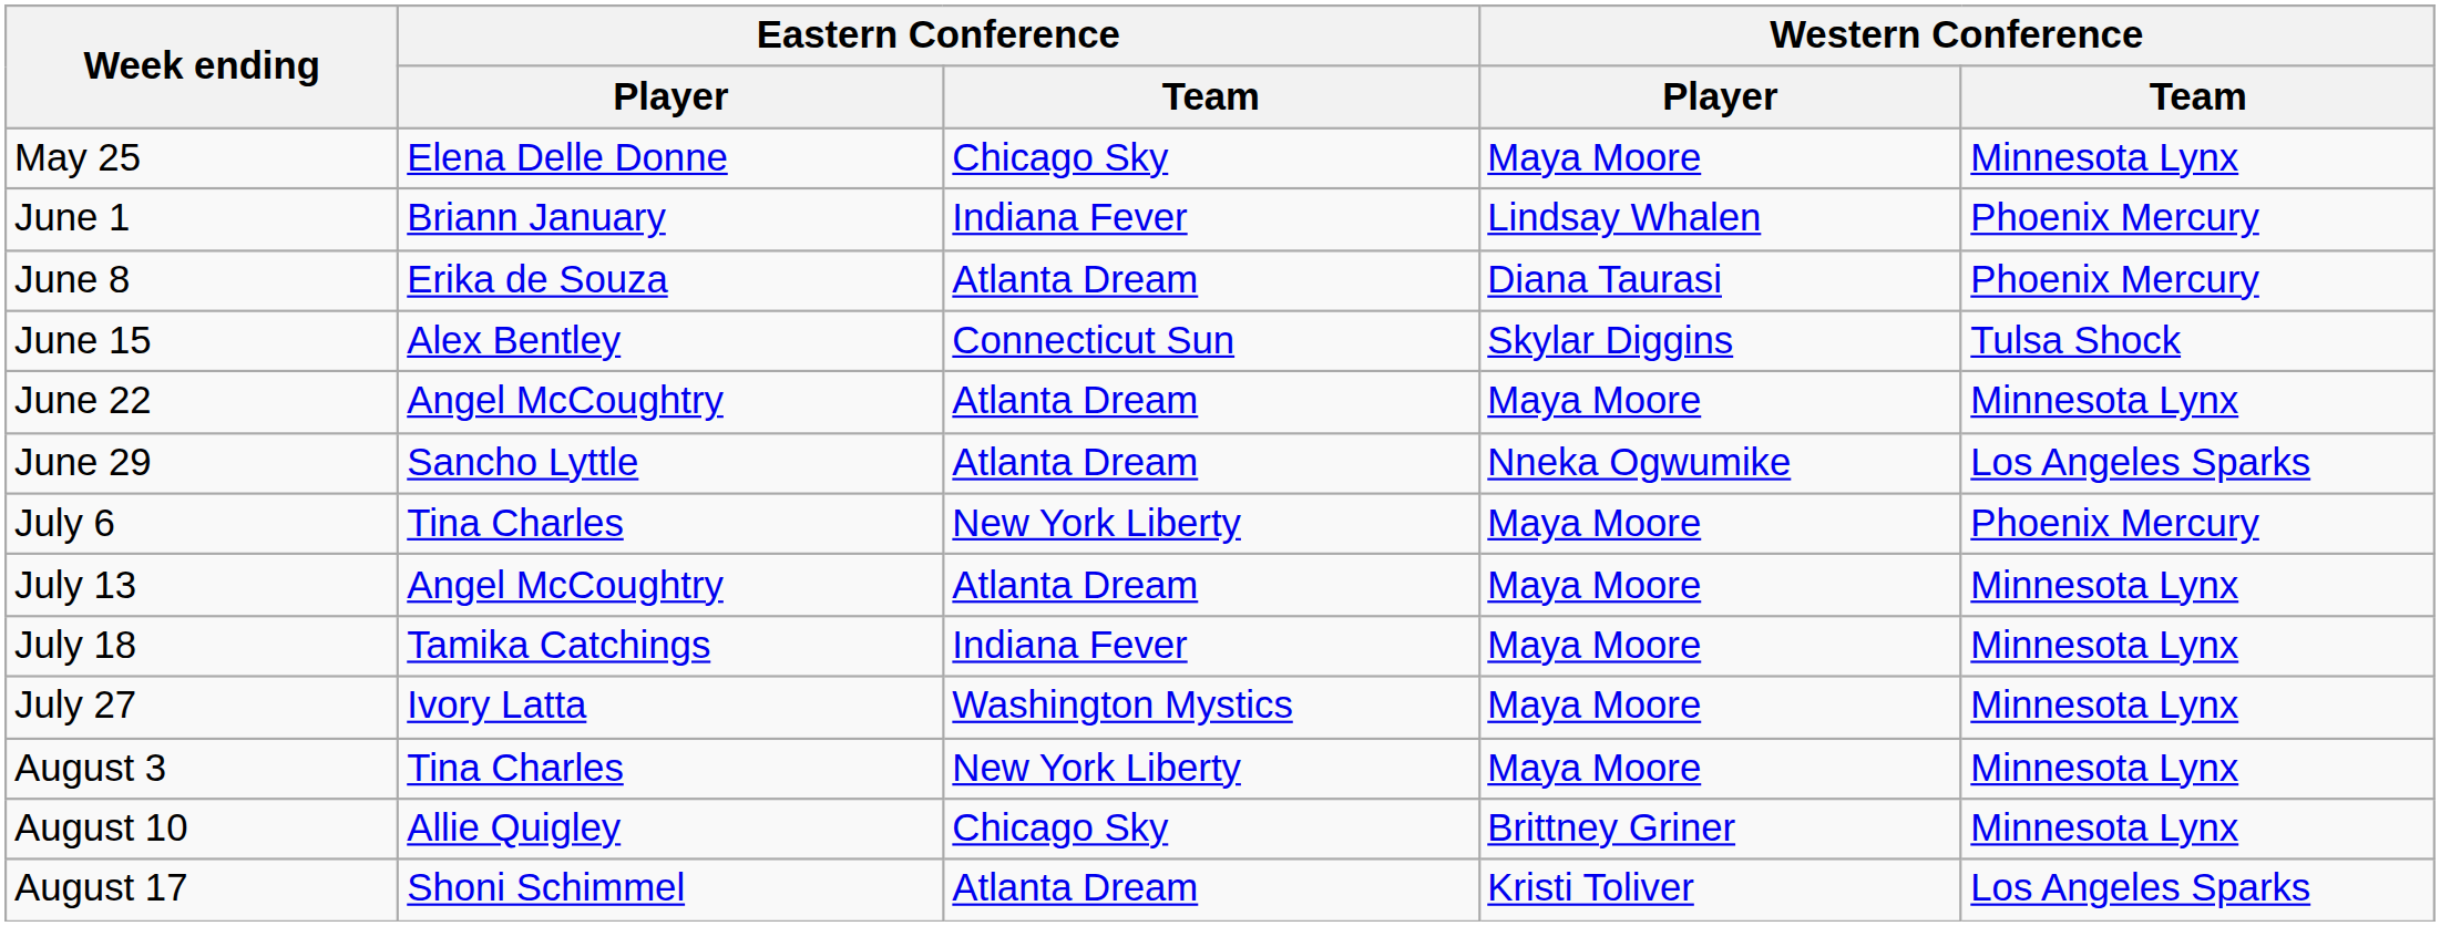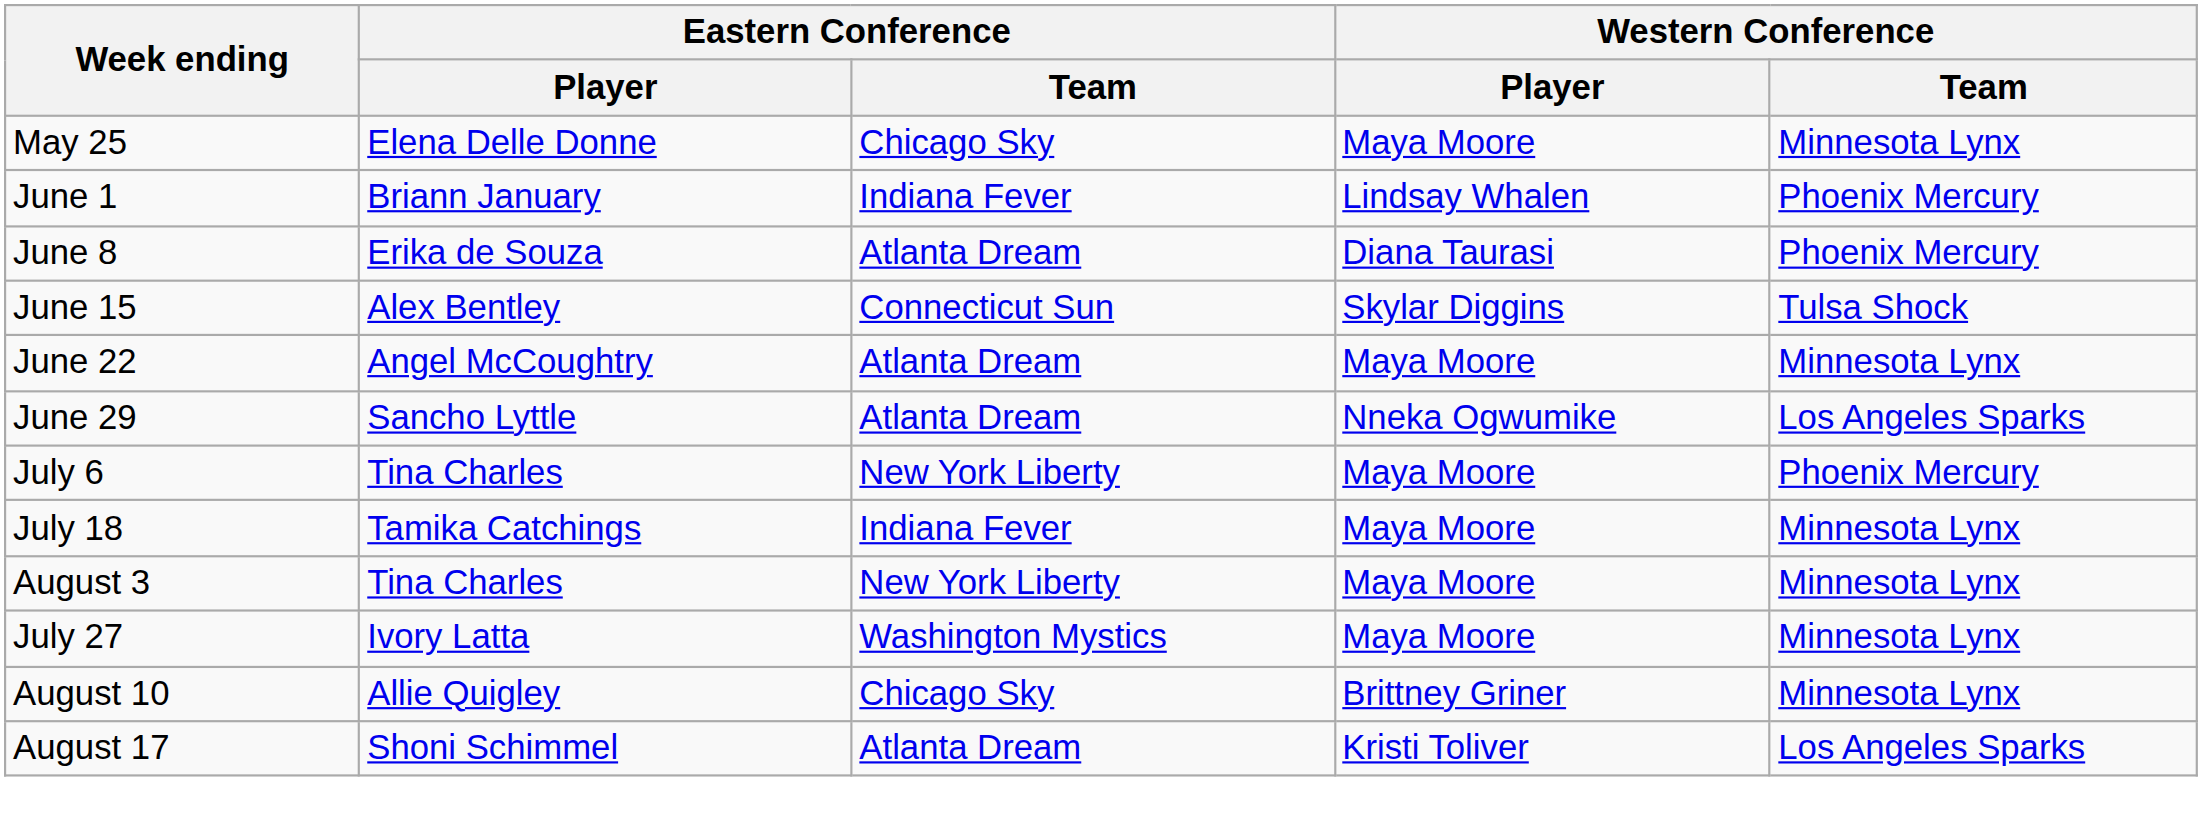- row: July 13 | Angel McCoughtry | Atlanta Dream | Maya Moore | Minnesota Lynx
rows swapped: July 27 <-> August 3
